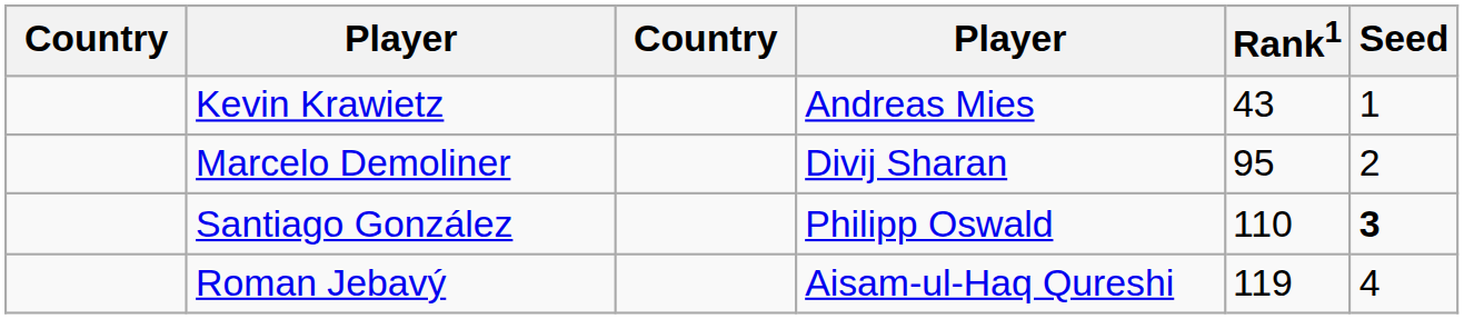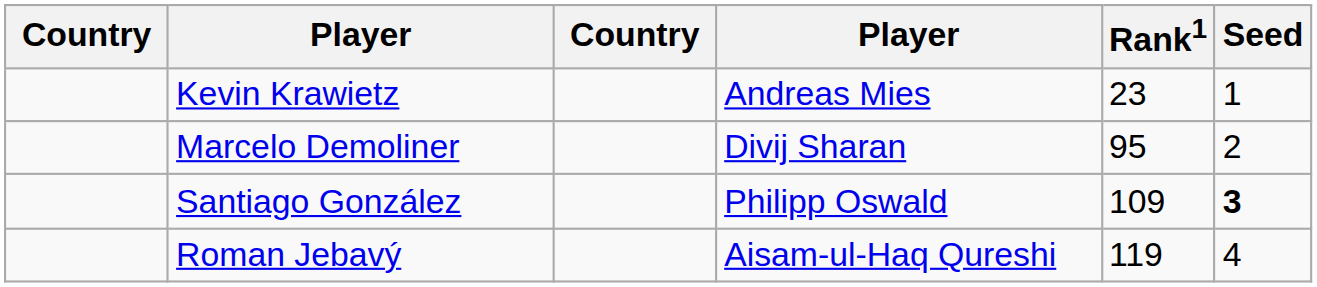Kevin Krawietz | Rank1: 43 -> 23
Santiago González | Rank1: 110 -> 109
